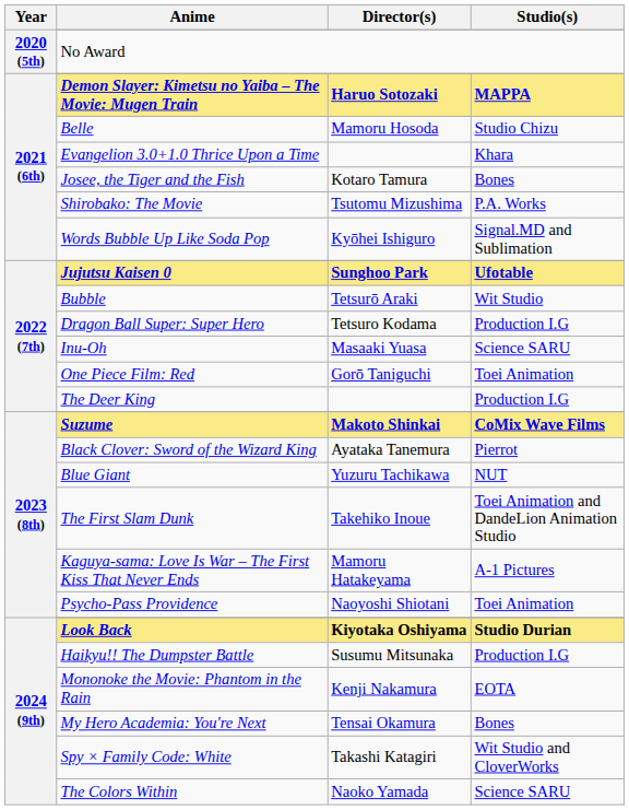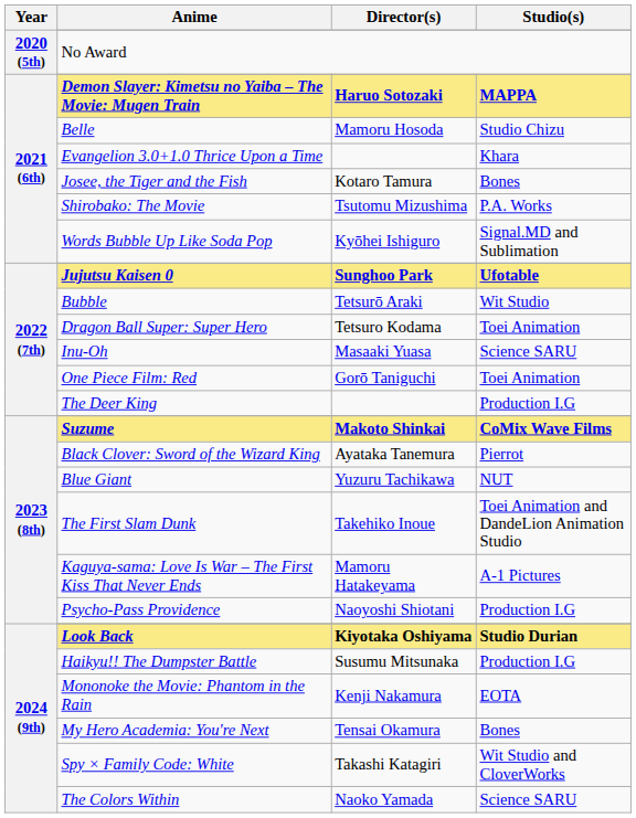Dragon Ball Super: Super Hero | Studio(s): Production I.G -> Toei Animation
Psycho-Pass Providence | Studio(s): Toei Animation -> Production I.G
